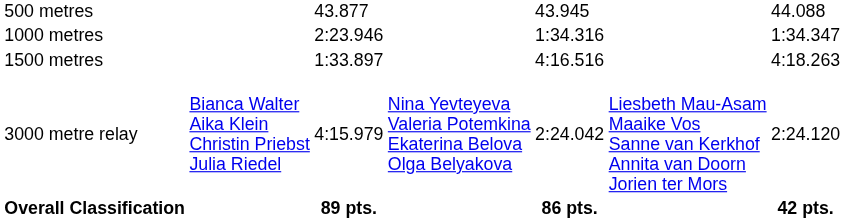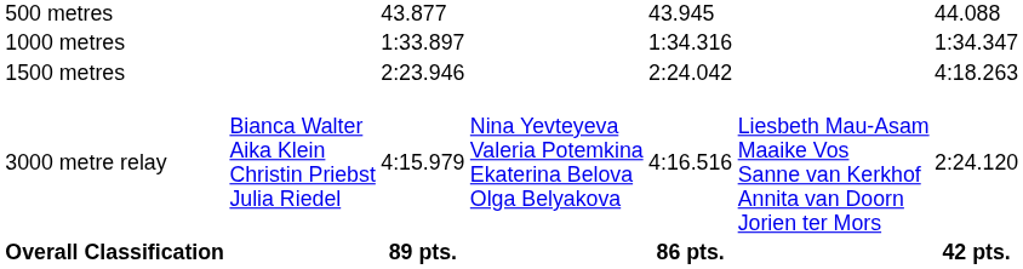1000 metres | column 3: 2:23.946 -> 1:33.897
1500 metres | column 3: 1:33.897 -> 2:23.946
1500 metres | column 5: 4:16.516 -> 2:24.042
3000 metre relay | column 5: 2:24.042 -> 4:16.516
